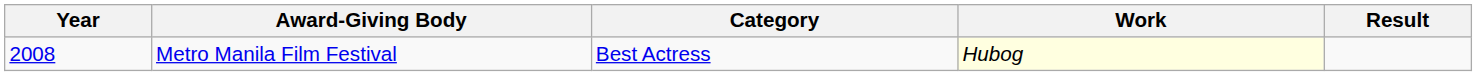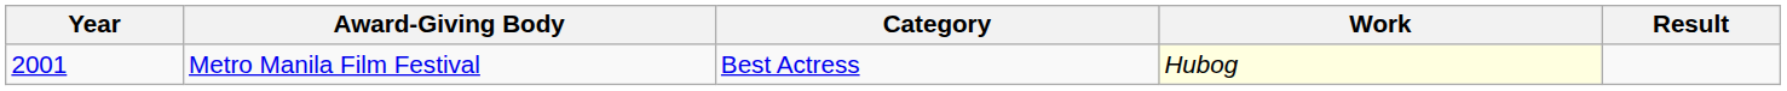Metro Manila Film Festival | Year: 2008 -> 2001
